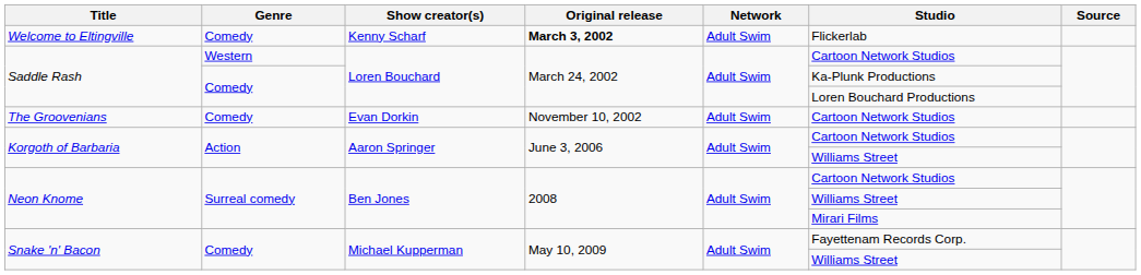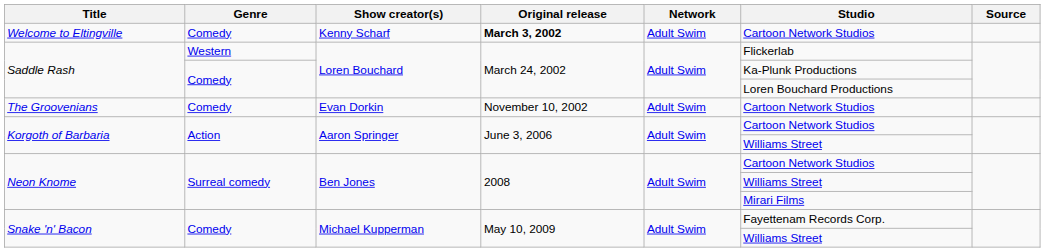Welcome to Eltingville | Studio: Flickerlab -> Cartoon Network Studios
Saddle Rash / Western | Studio: Cartoon Network Studios -> Flickerlab
